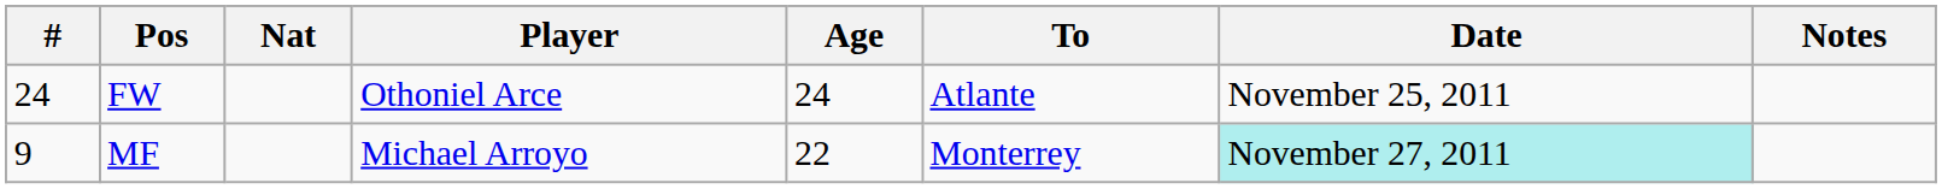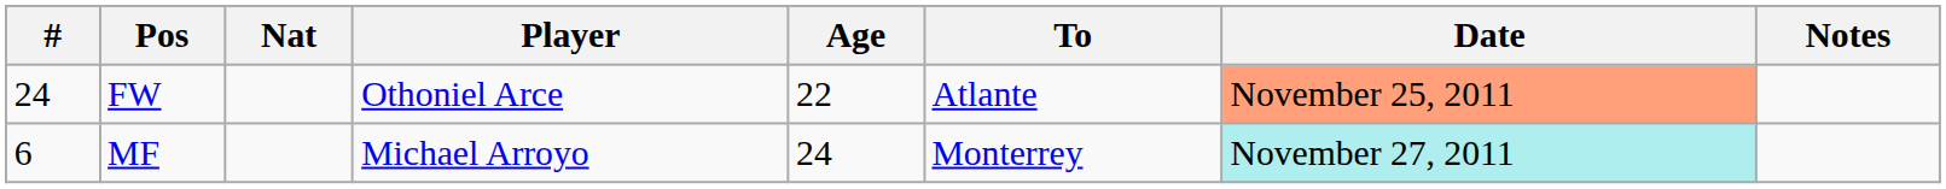FW | Age: 24 -> 22
FW | Date: no background -> lightsalmon background
MF | #: 9 -> 6
MF | Age: 22 -> 24
